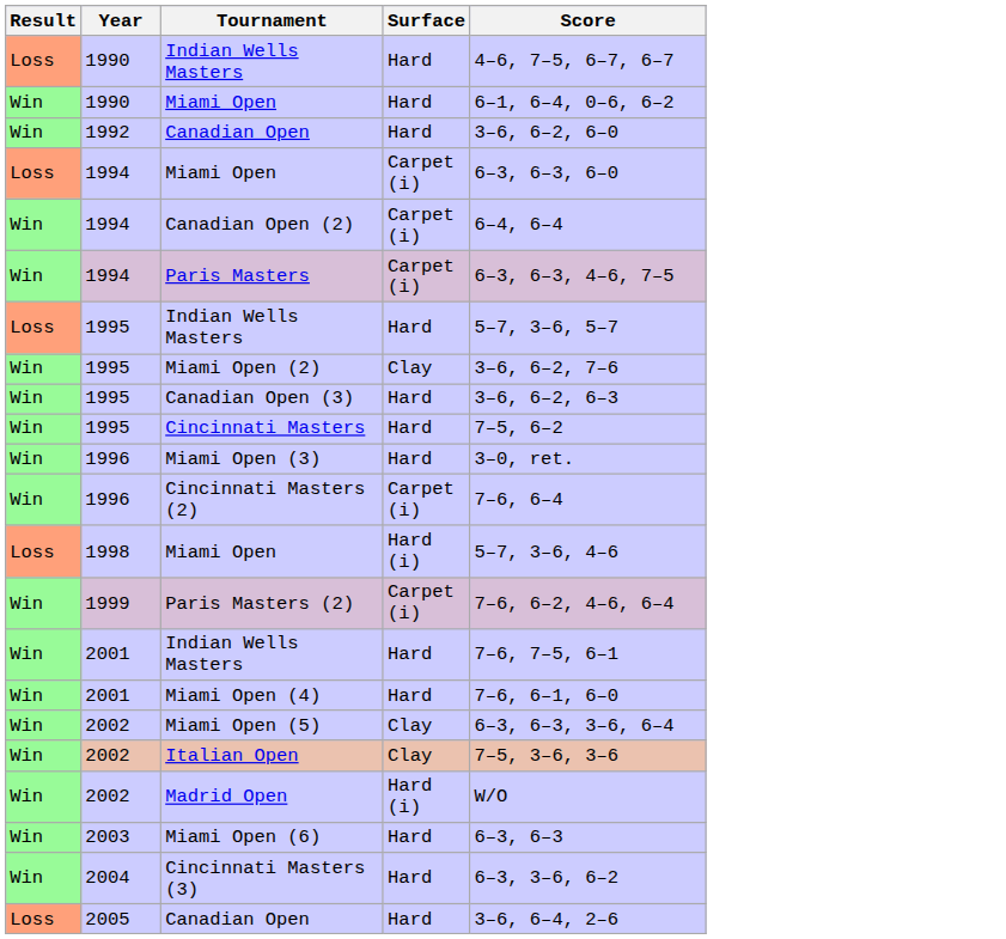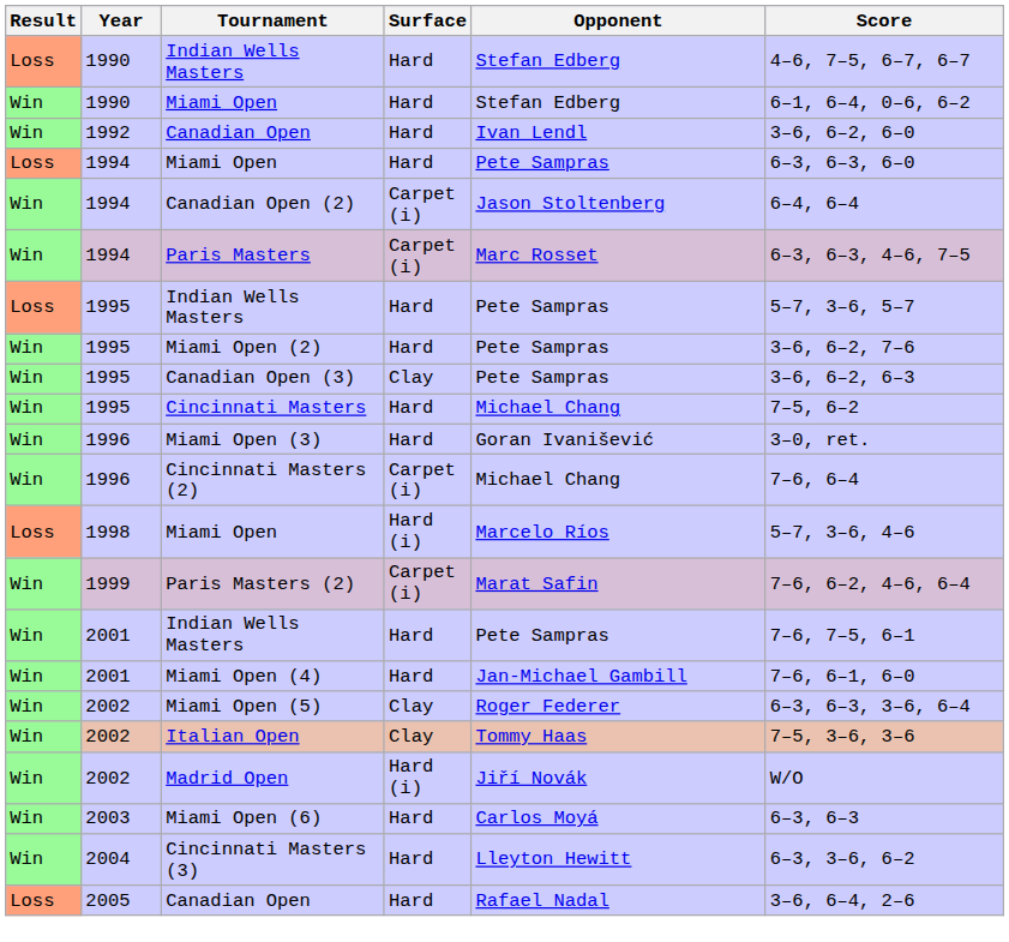+ column: Opponent | Stefan Edberg | Stefan Edberg | Ivan Lendl | Pete Sampras | Jason Stoltenberg | Marc Rosset | Pete Sampras | Pete Sampras | Pete Sampras | Michael Chang | Goran Ivanišević | Michael Chang | Marcelo Ríos | Marat Safin | Pete Sampras | Jan-Michael Gambill | Roger Federer | Tommy Haas | Jiří Novák | Carlos Moyá | Lleyton Hewitt | Rafael Nadal
1994 / Miami Open | Surface: Carpet (i) -> Hard
Miami Open (2) | Surface: Clay -> Hard
Canadian Open (3) | Surface: Hard -> Clay
